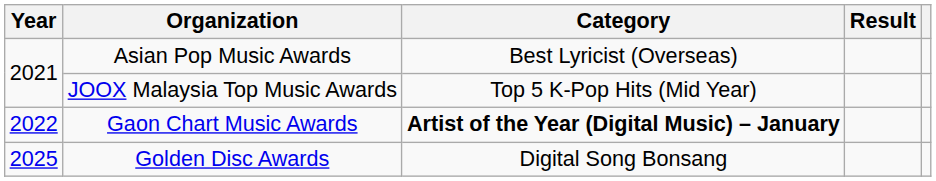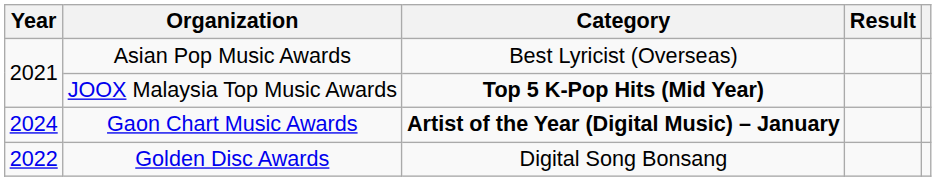JOOX Malaysia Top Music Awards | Category: normal -> bold
Gaon Chart Music Awards | Year: 2022 -> 2024
Golden Disc Awards | Year: 2025 -> 2022
